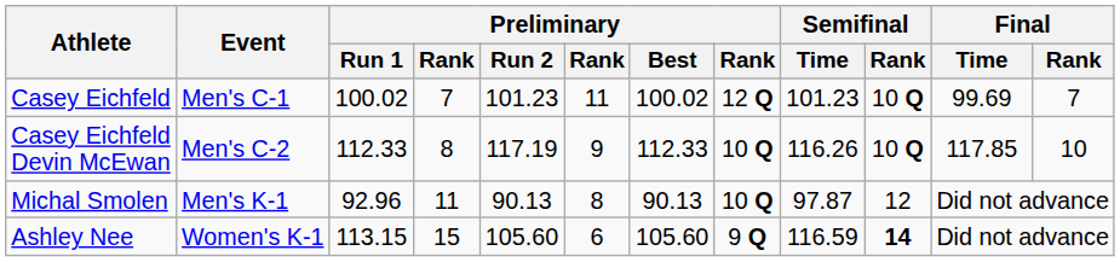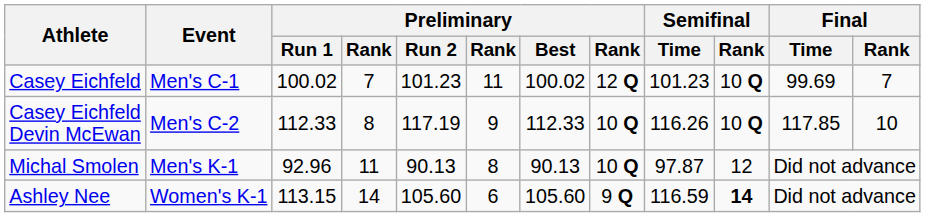Ashley Nee | column 4: 15 -> 14
